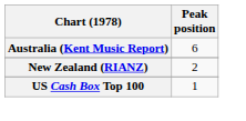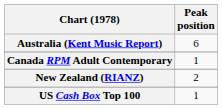+ row: Canada RPM Adult Contemporary | 1
